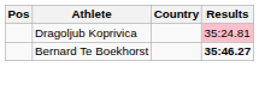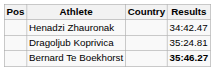+ row: Henadzi Zhauronak | 34:42.47
Dragoljub Koprivica | Results: pink background -> no background
